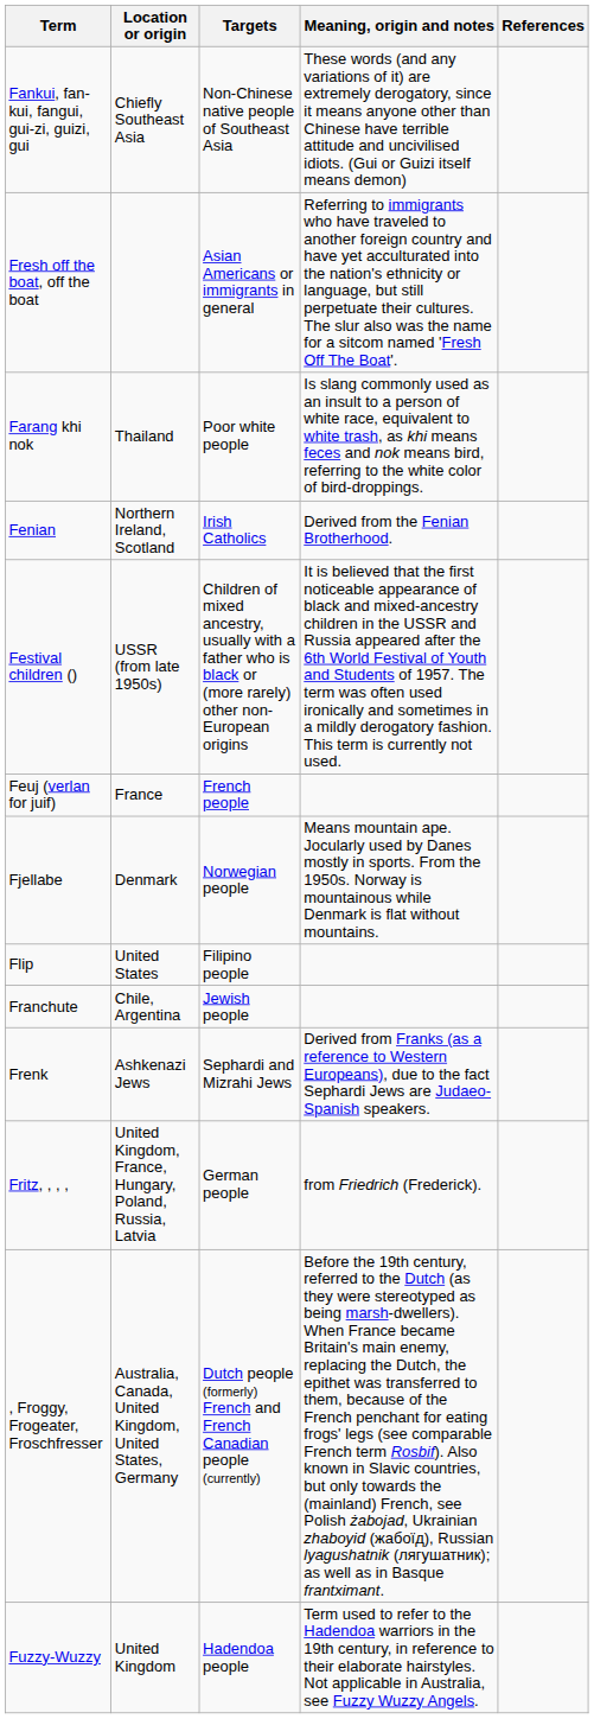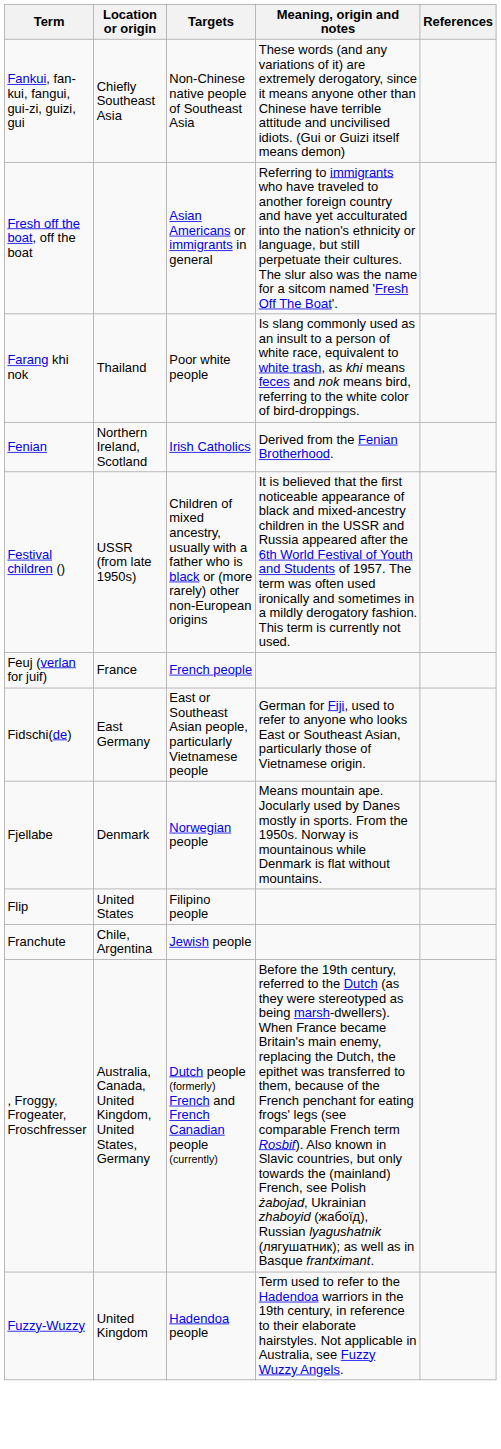+ row: Fidschi(de) | East Germany | East or Southeast Asian people, particularly Vietnamese people | German for Fiji, used to refer to anyone who looks East or Southeast Asian, particularly those of Vietnamese origin.
- row: Frenk | Ashkenazi Jews | Sephardi and Mizrahi Jews | Derived from Franks (as a reference to Western Europeans), due to the fact Sephardi Jews are Judaeo-Spanish speakers.
- row: Fritz, , , , | United Kingdom, France, Hungary, Poland, Russia, Latvia | German people | from Friedrich (Frederick).
